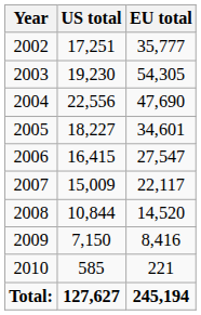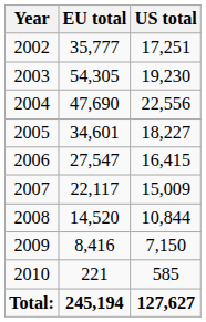columns swapped: EU total <-> US total
